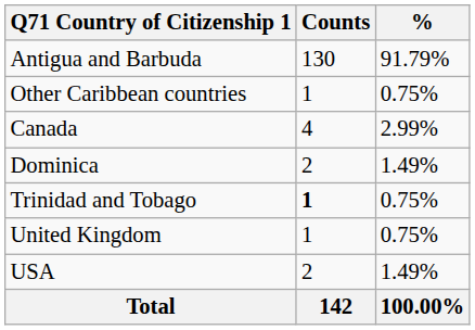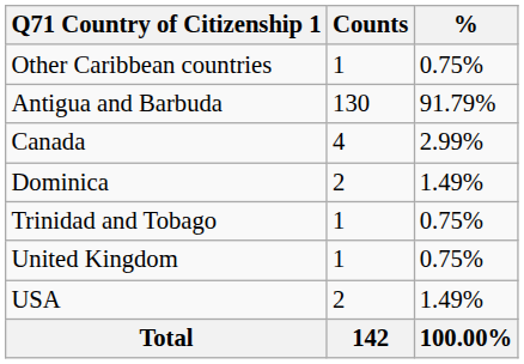rows swapped: Antigua and Barbuda <-> Other Caribbean countries
Trinidad and Tobago | Counts: bold -> normal
